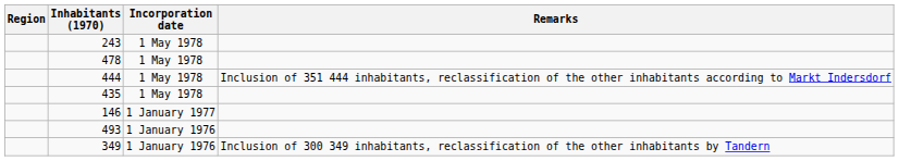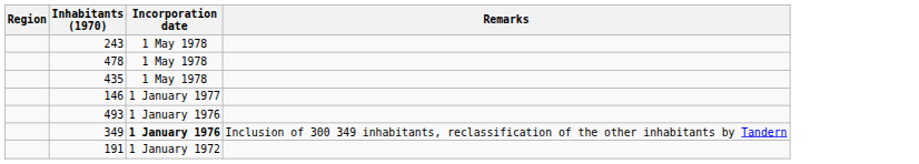- row: 444 | 1 May 1978 | Inclusion of 351 444 inhabitants, reclassification of the other inhabitants according to Markt Indersdorf
349 | Incorporation date: normal -> bold
+ row: 191 | 1 January 1972
